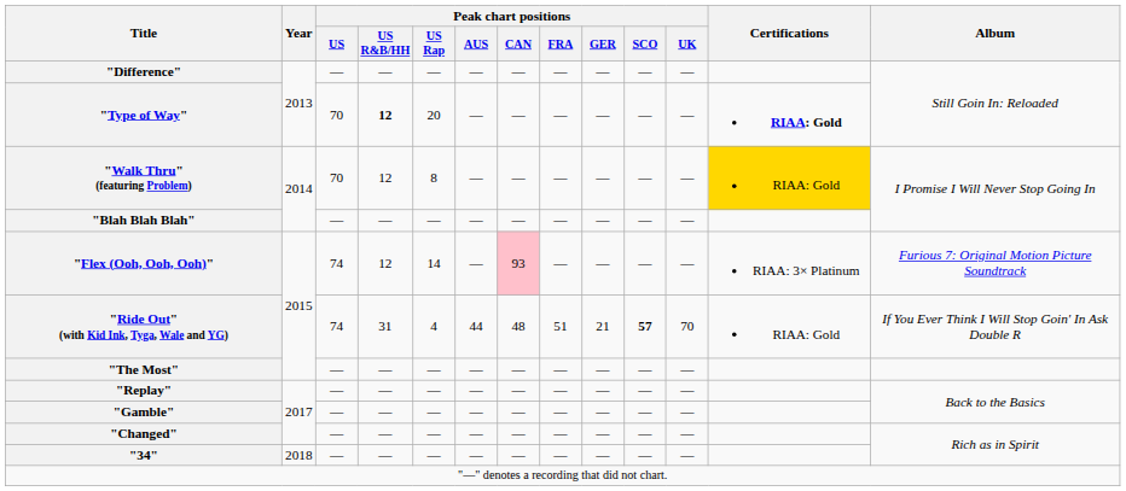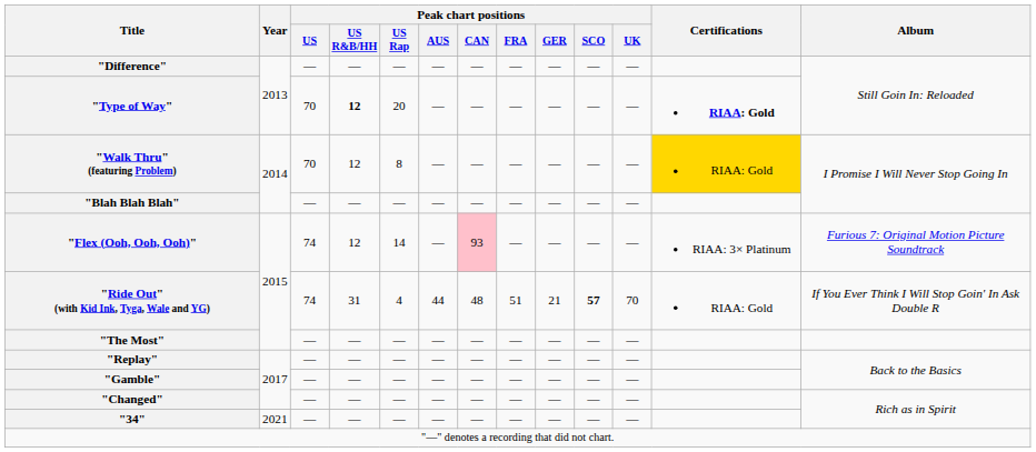"34" | Year: 2018 -> 2021
